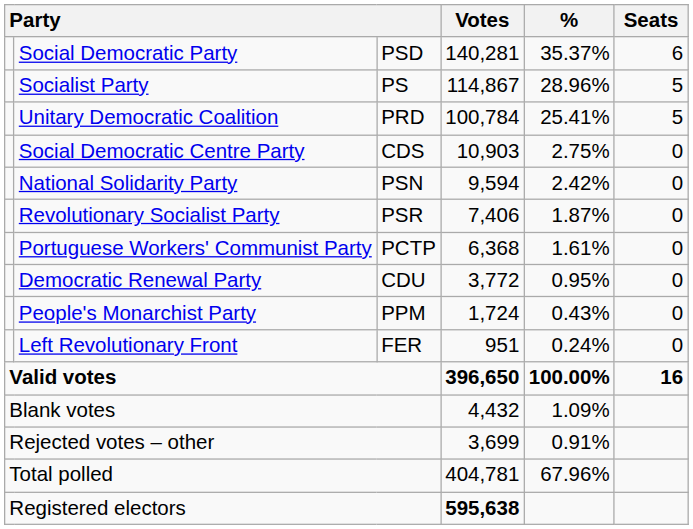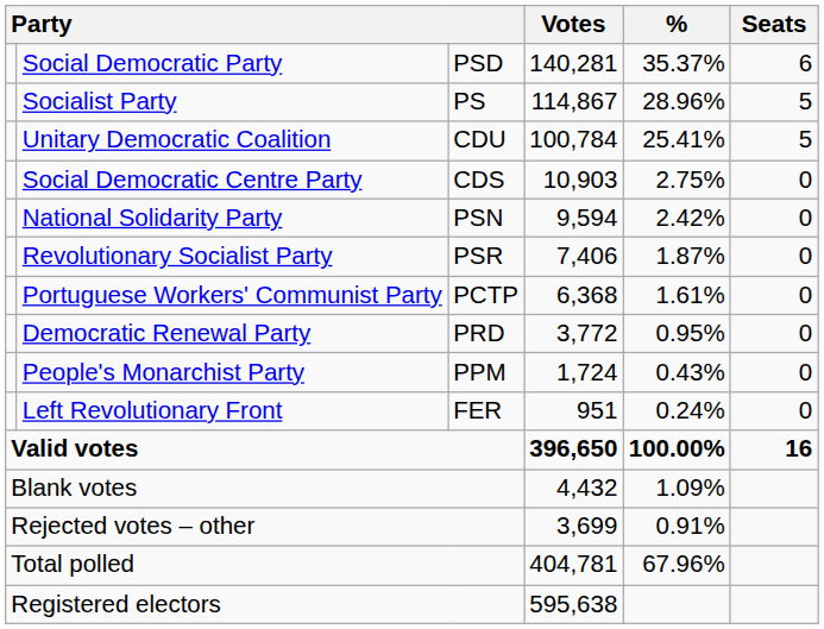Unitary Democratic Coalition | column 3: PRD -> CDU
Democratic Renewal Party | column 3: CDU -> PRD
Registered electors | Votes: bold -> normal
